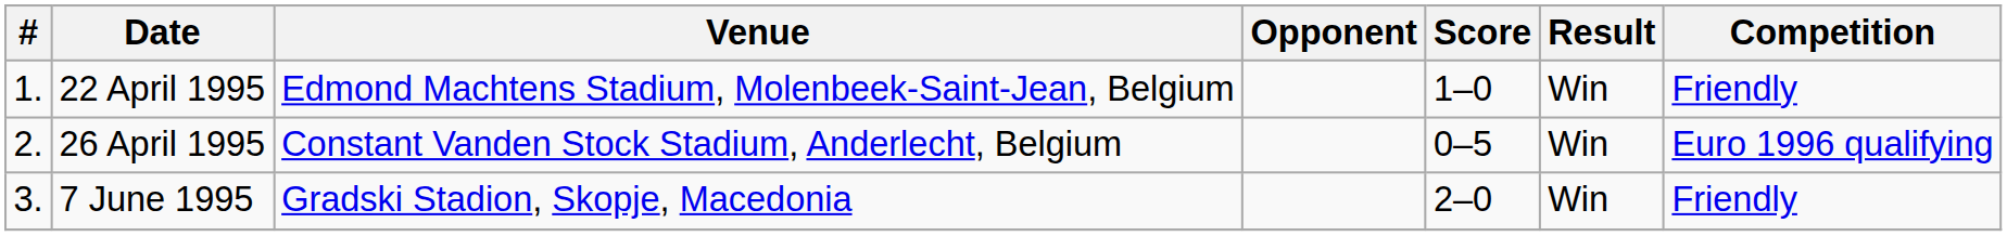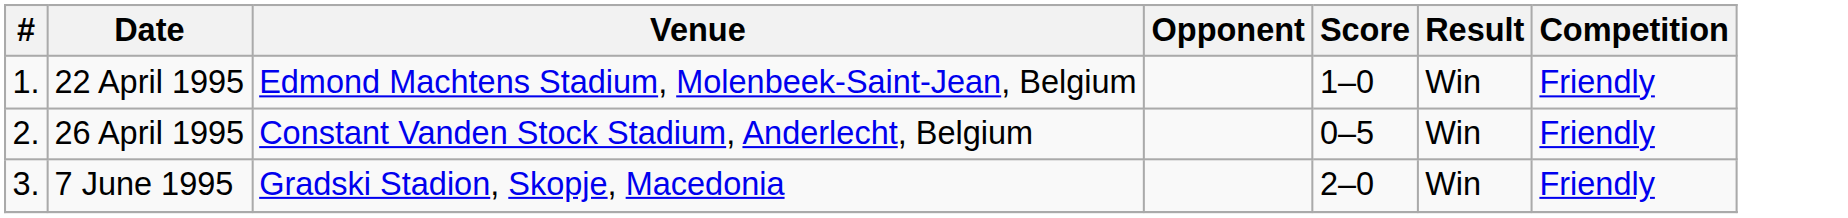26 April 1995 | Competition: Euro 1996 qualifying -> Friendly
